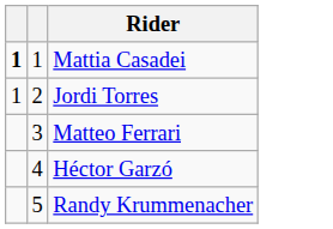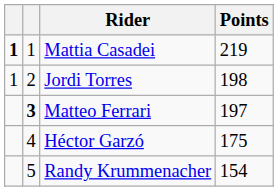+ column: Points | 219 | 198 | 197 | 175 | 154
Matteo Ferrari | column 2: normal -> bold
